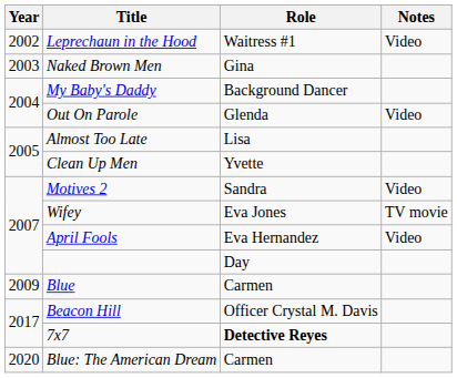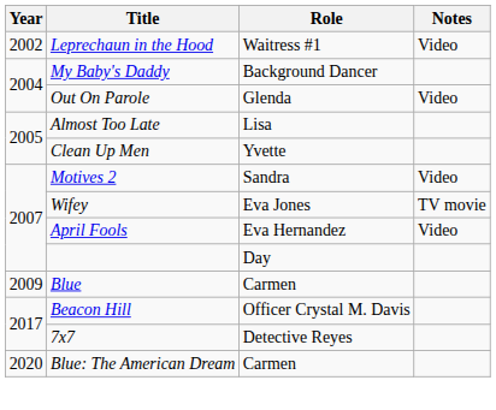- row: 2003 | Naked Brown Men | Gina
7x7 | Role: bold -> normal
